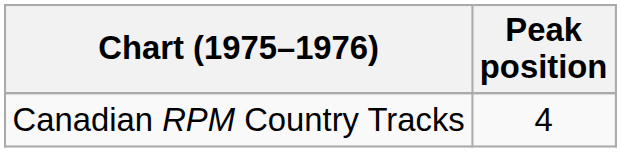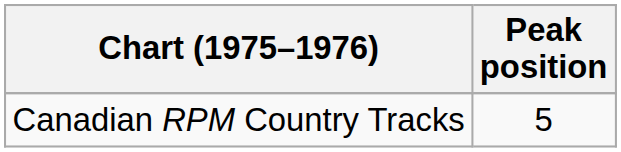Canadian RPM Country Tracks | Peak position: 4 -> 5
